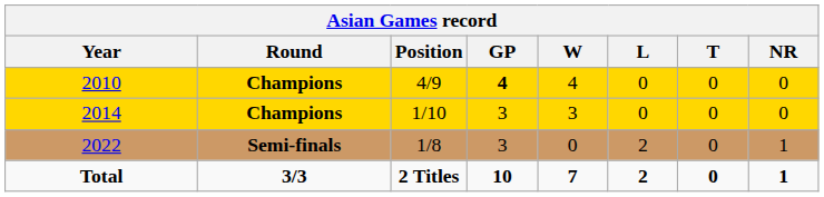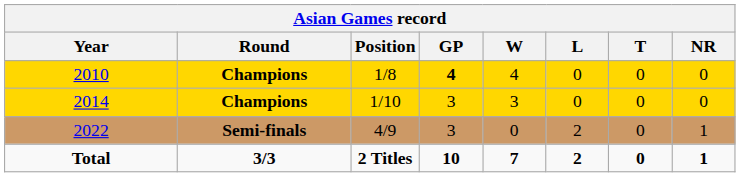2010 | Position: 4/9 -> 1/8
2022 | Position: 1/8 -> 4/9
